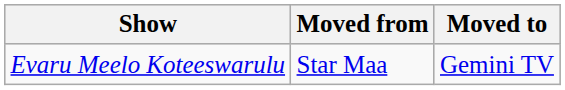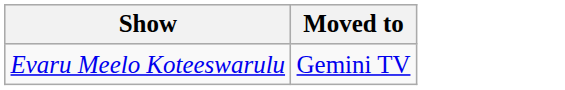- column: Moved from | Star Maa
